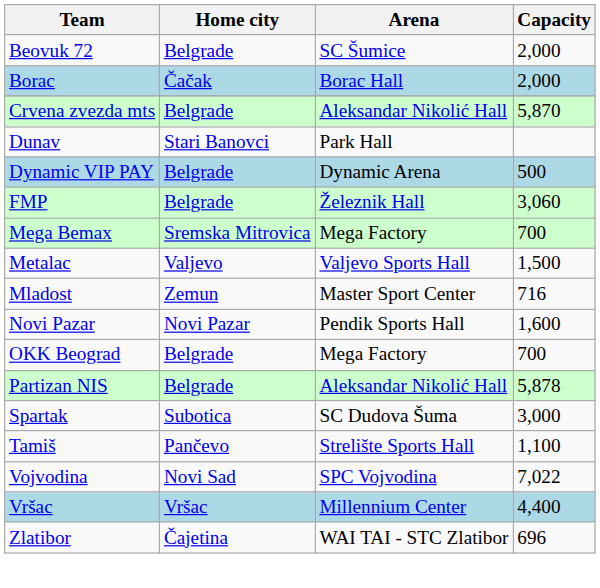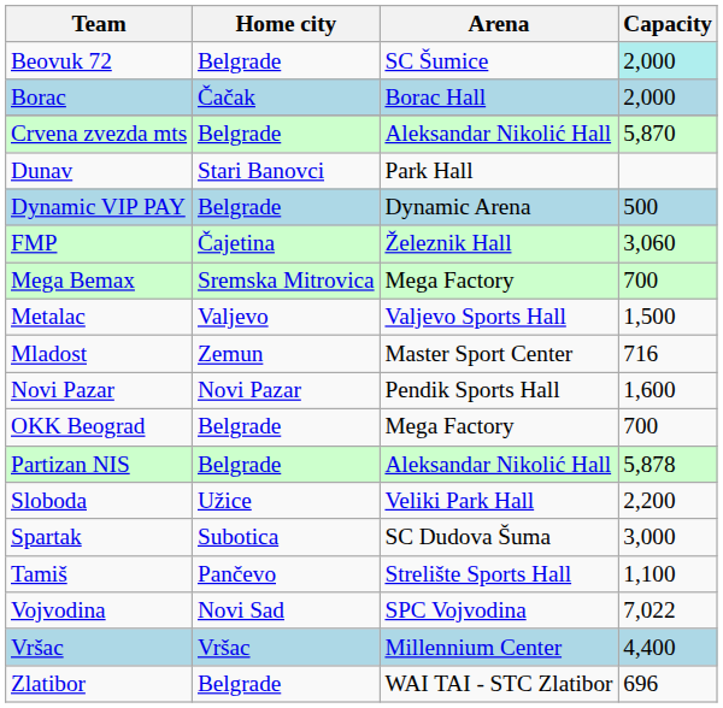Beovuk 72 | Capacity: no background -> paleturquoise background
FMP | Home city: Belgrade -> Čajetina
+ row: Sloboda | Užice | Veliki Park Hall | 2,200
Zlatibor | Home city: Čajetina -> Belgrade
